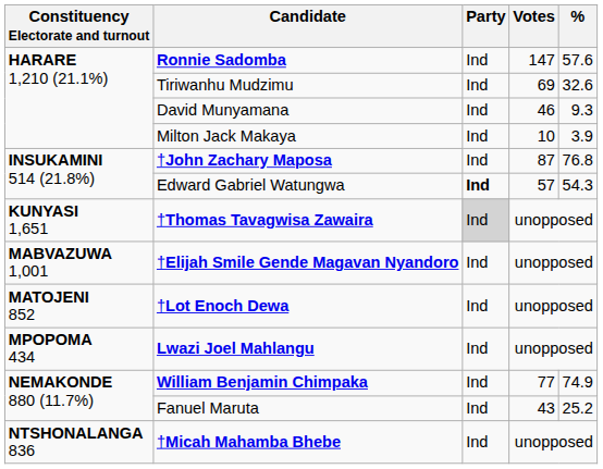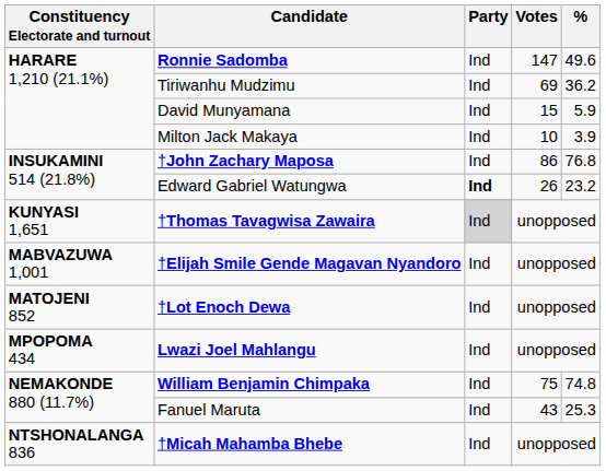Ronnie Sadomba | %: 57.6 -> 49.6
Tiriwanhu Mudzimu | %: 32.6 -> 36.2
David Munyamana | Votes: 46 -> 15
David Munyamana | %: 9.3 -> 5.9
†John Zachary Maposa | Votes: 87 -> 86
Edward Gabriel Watungwa | Votes: 57 -> 26
Edward Gabriel Watungwa | %: 54.3 -> 23.2
William Benjamin Chimpaka | Votes: 77 -> 75
William Benjamin Chimpaka | %: 74.9 -> 74.8
Fanuel Maruta | %: 25.2 -> 25.3
